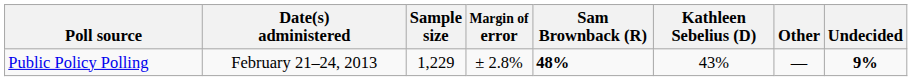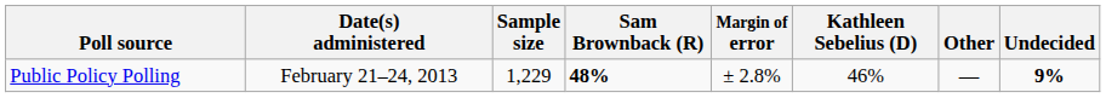columns swapped: Margin of error <-> Sam Brownback (R)
Public Policy Polling | Kathleen Sebelius (D): 43% -> 46%
